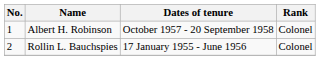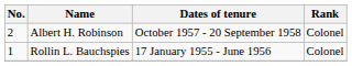Albert H. Robinson | No.: 1 -> 2
Rollin L. Bauchspies | No.: 2 -> 1
